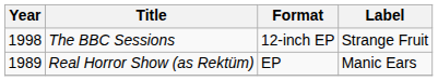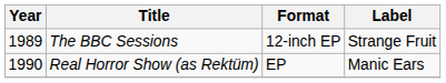The BBC Sessions | Year: 1998 -> 1989
Real Horror Show (as Rektüm) | Year: 1989 -> 1990
